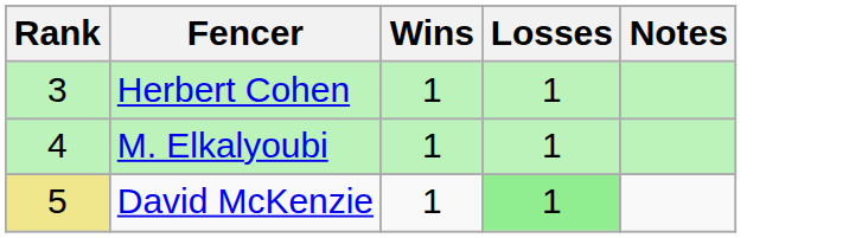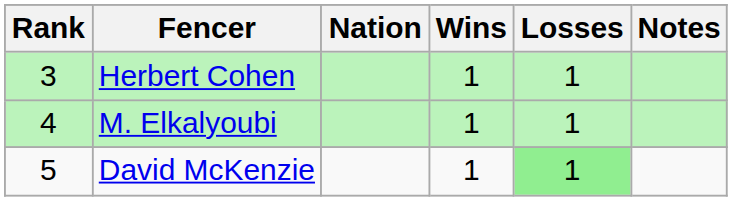+ column: Nation
David McKenzie | Rank: khaki background -> no background
